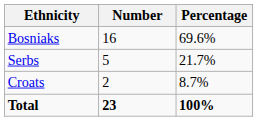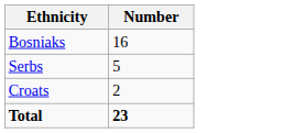- column: Percentage | 69.6% | 21.7% | 8.7% | 100%
